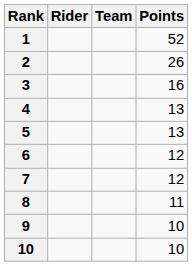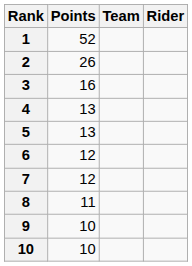columns swapped: Rider <-> Points
